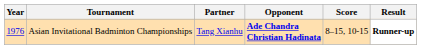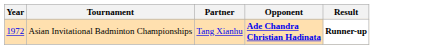- column: Score | 8–15, 10-15
Asian Invitational Badminton Championships | Year: 1976 -> 1972
